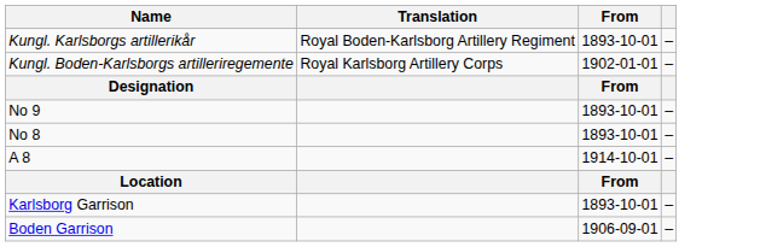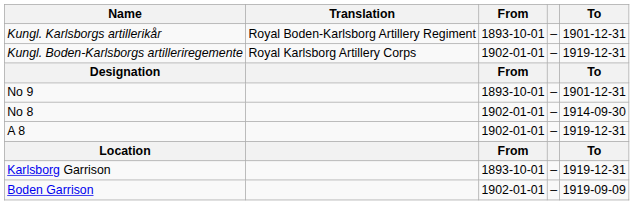+ column: To | 1901-12-31 | 1919-12-31 | To | 1901-12-31 | 1914-09-30 | 1919-12-31 | To | 1919-12-31 | 1919-09-09
No 8 | From: 1893-10-01 -> 1902-01-01
A 8 | From: 1914-10-01 -> 1902-01-01
Boden Garrison | From: 1906-09-01 -> 1902-01-01
